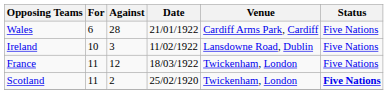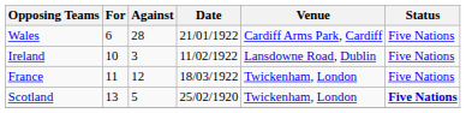Scotland | For: 11 -> 13
Scotland | Against: 2 -> 5
